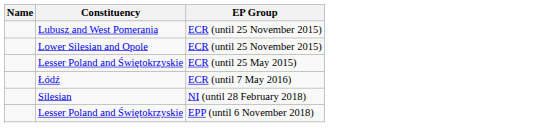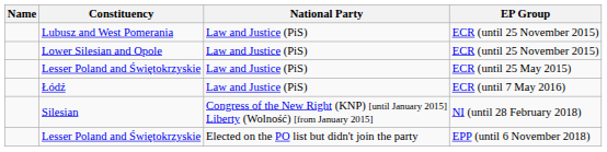+ column: National Party | Law and Justice (PiS) | Law and Justice (PiS) | Law and Justice (PiS) | Law and Justice (PiS) | Congress of the New Right (KNP) [until January 2015] Liberty (Wolność) [from January 2015] | Elected on the PO list but didn't join the party
